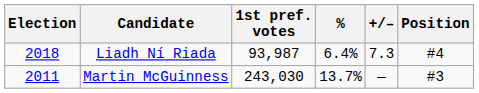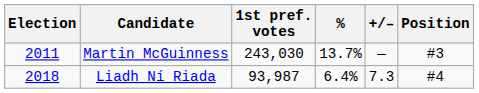rows swapped: Martin McGuinness <-> Liadh Ní Riada
